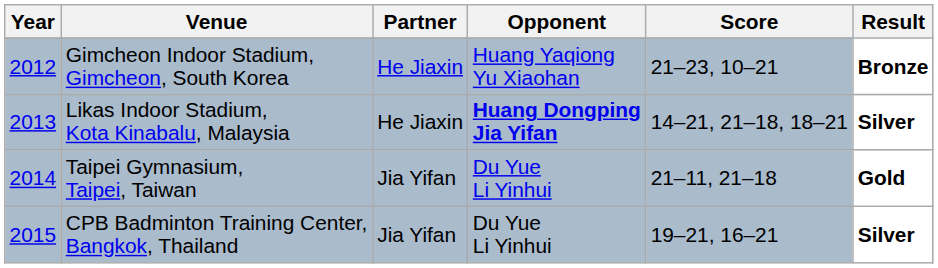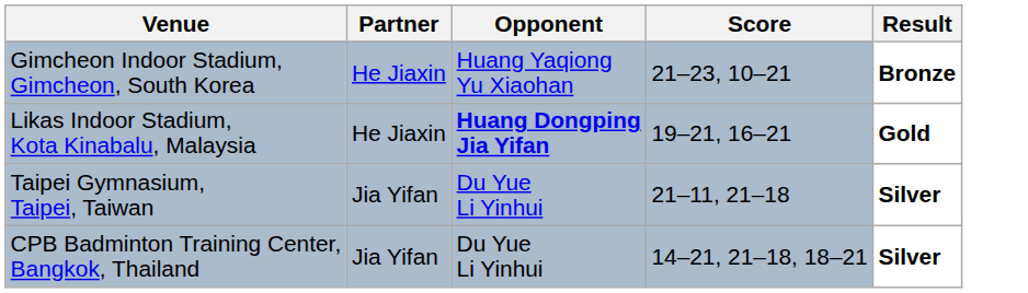- column: Year | 2012 | 2013 | 2014 | 2015
Likas Indoor Stadium, Kota Kinabalu, Malaysia | Score: 14–21, 21–18, 18–21 -> 19–21, 16–21
Likas Indoor Stadium, Kota Kinabalu, Malaysia | Result: Silver -> Gold
Taipei Gymnasium, Taipei, Taiwan | Result: Gold -> Silver
CPB Badminton Training Center, Bangkok, Thailand | Score: 19–21, 16–21 -> 14–21, 21–18, 18–21
